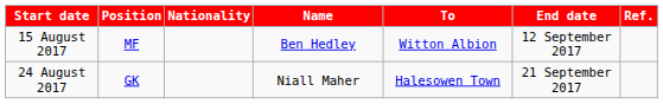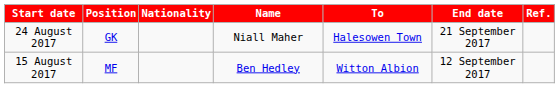rows swapped: 15 August 2017 <-> 24 August 2017
